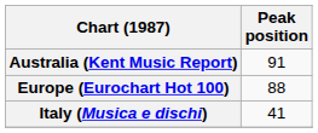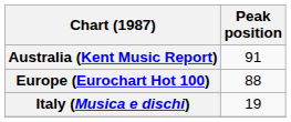Italy (Musica e dischi) | Peak position: 41 -> 19
